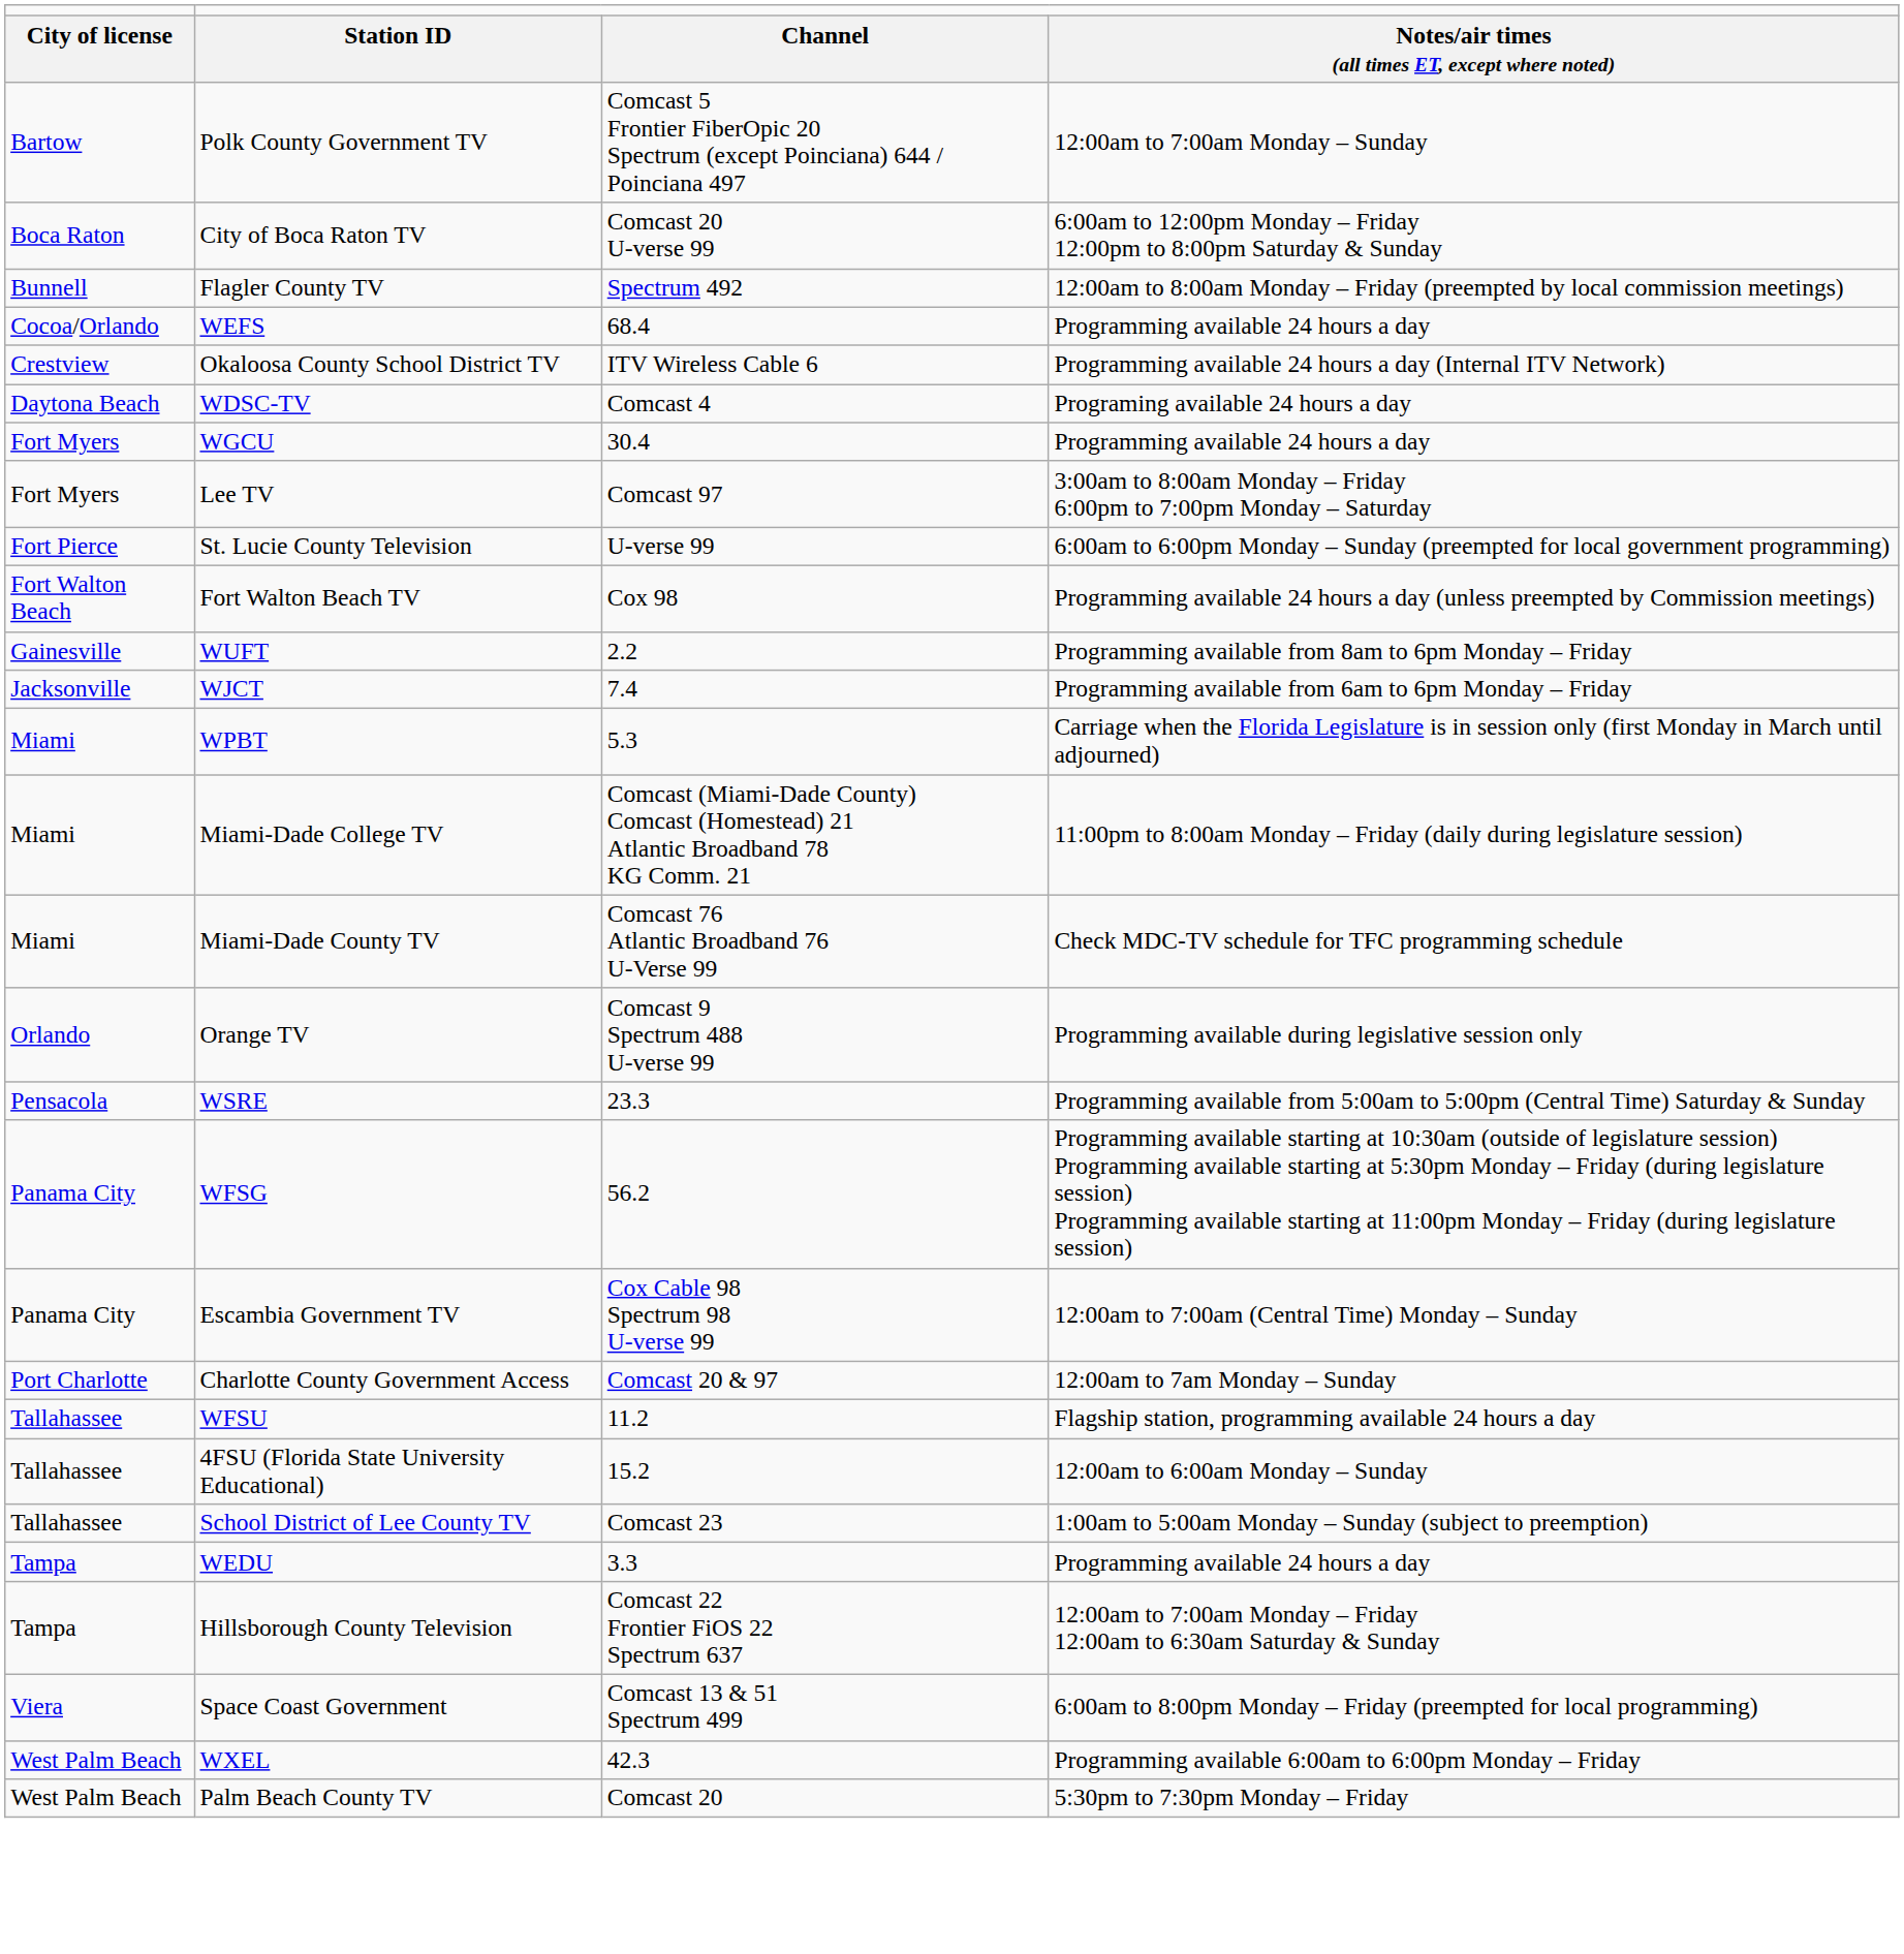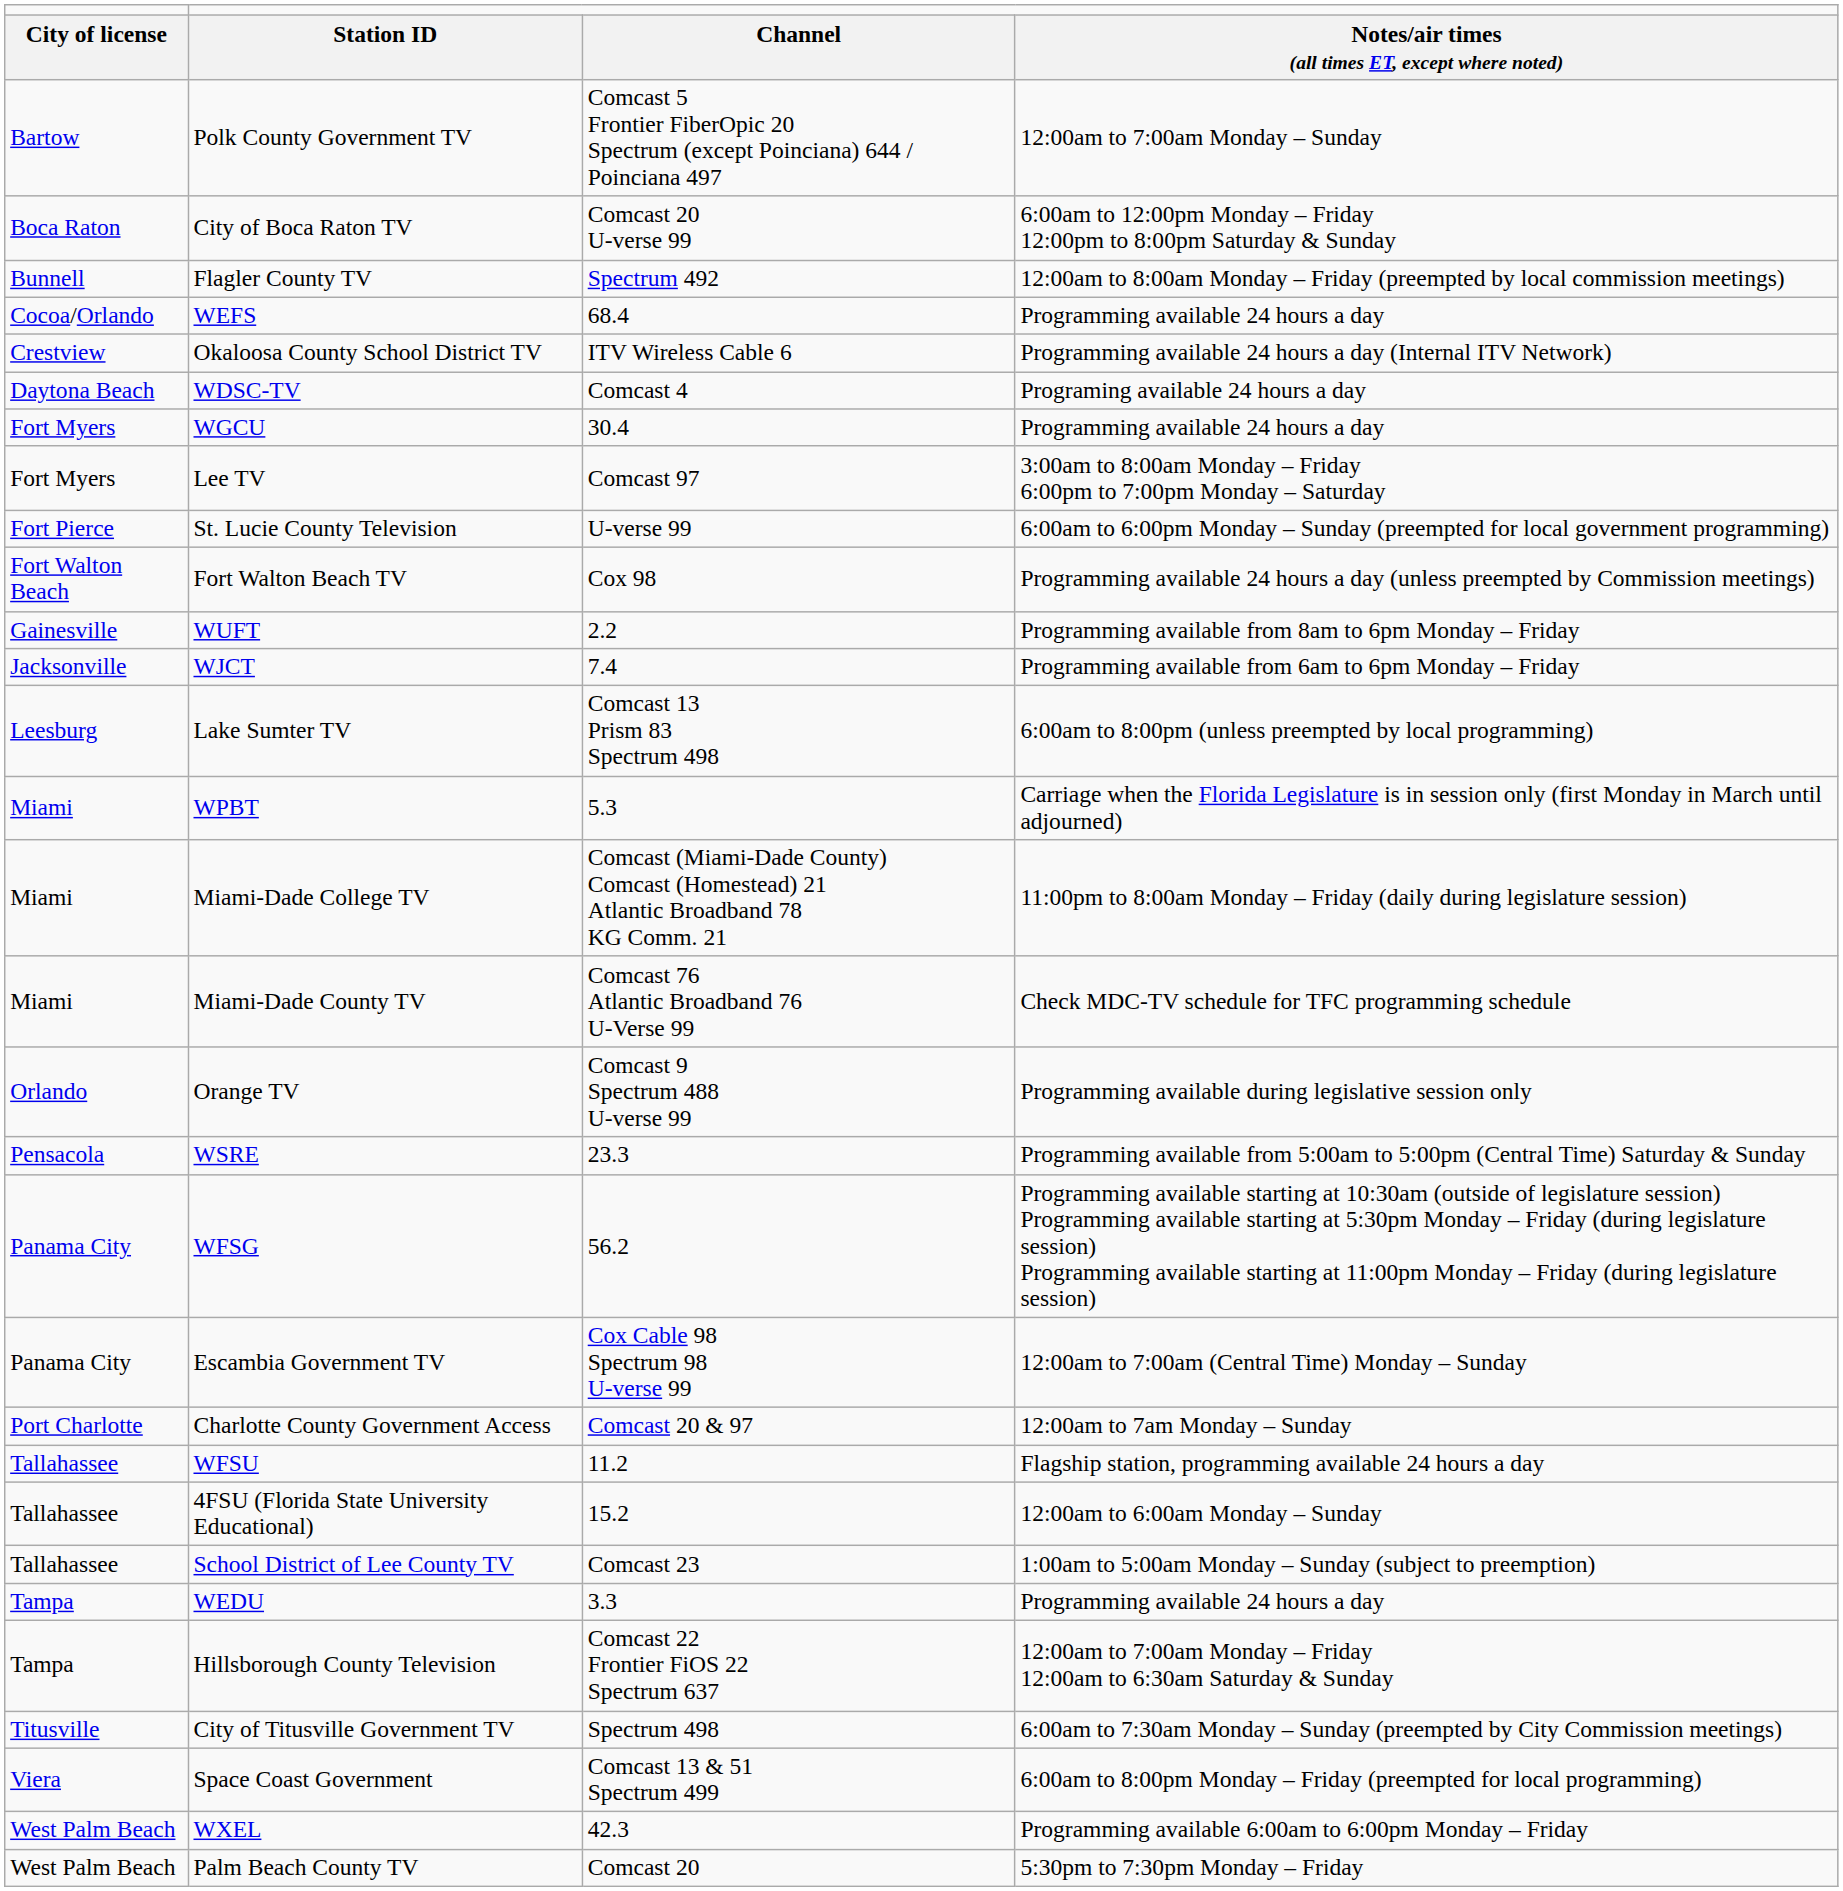+ row: Leesburg | Lake Sumter TV | Comcast 13 Prism 83 Spectrum 498 | 6:00am to 8:00pm (unless preempted by local programming)
+ row: Titusville | City of Titusville Government TV | Spectrum 498 | 6:00am to 7:30am Monday – Sunday (preempted by City Commission meetings)
